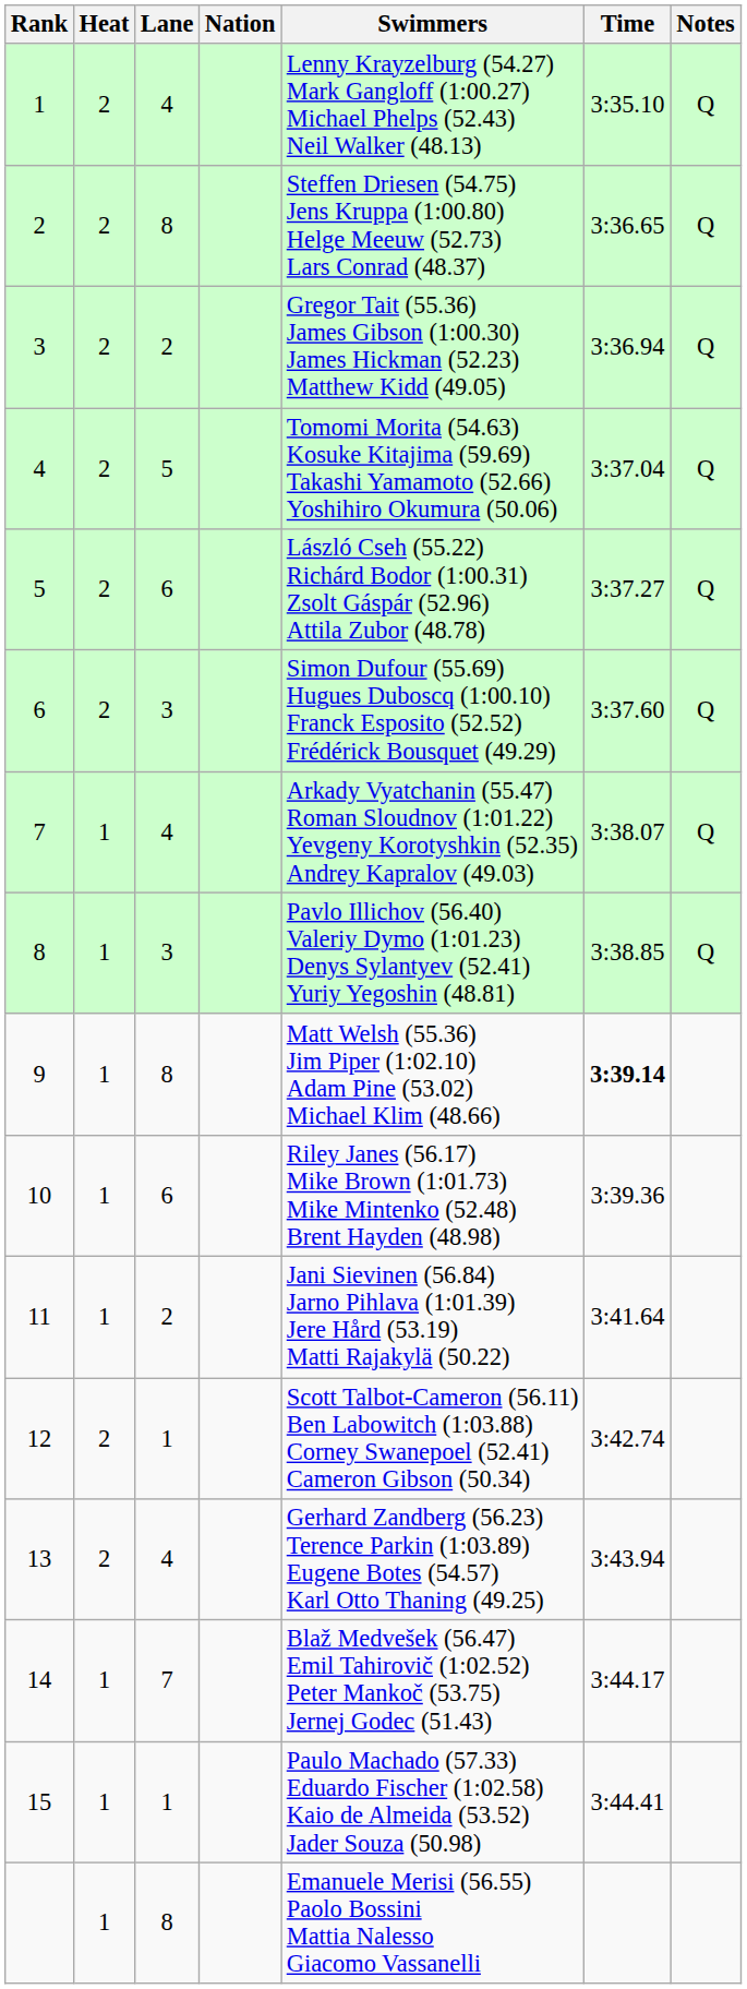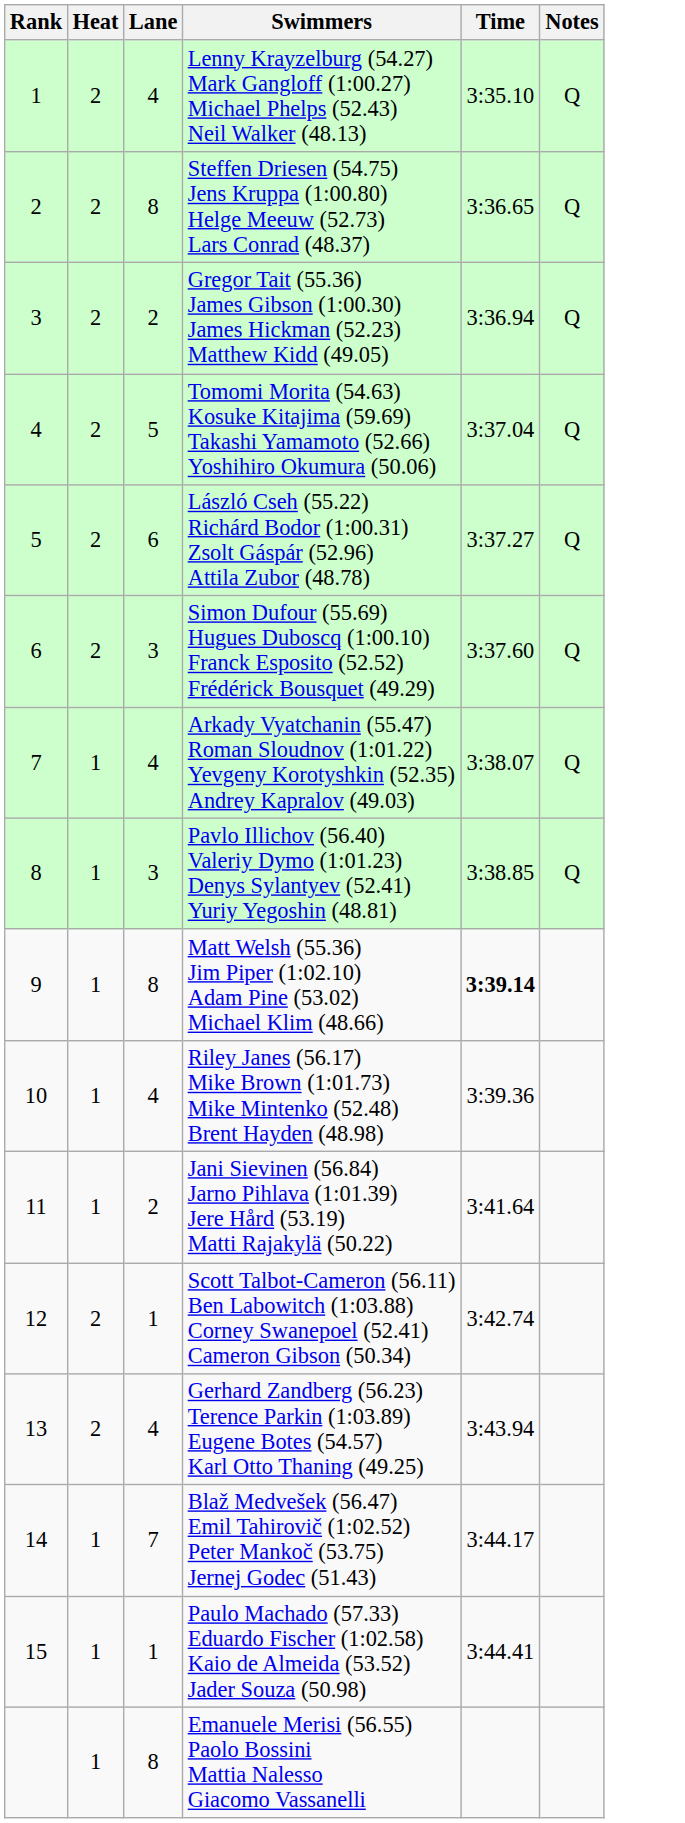- column: Nation
10 | Lane: 6 -> 4
